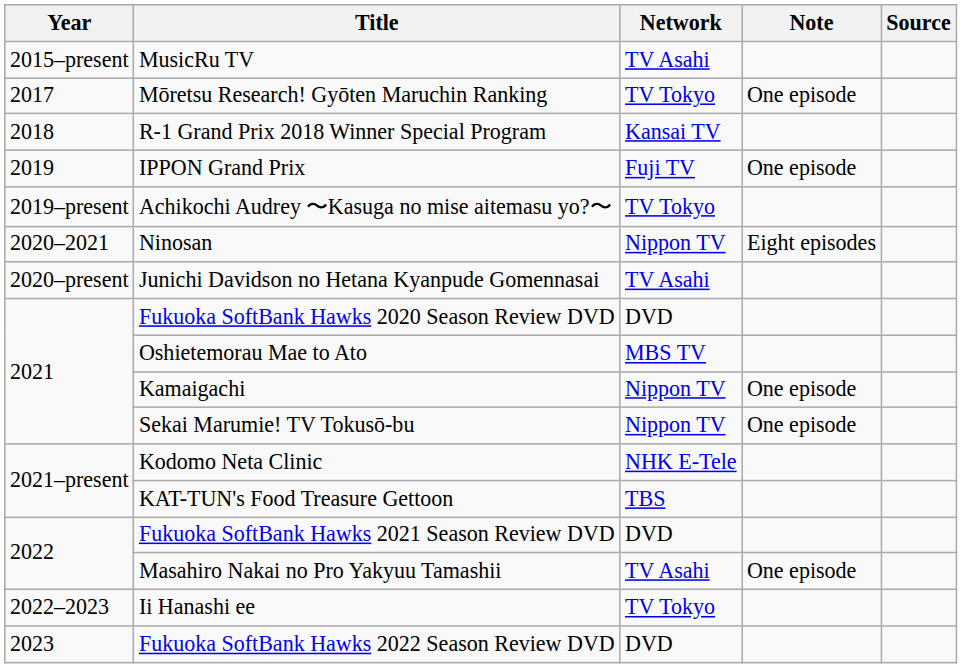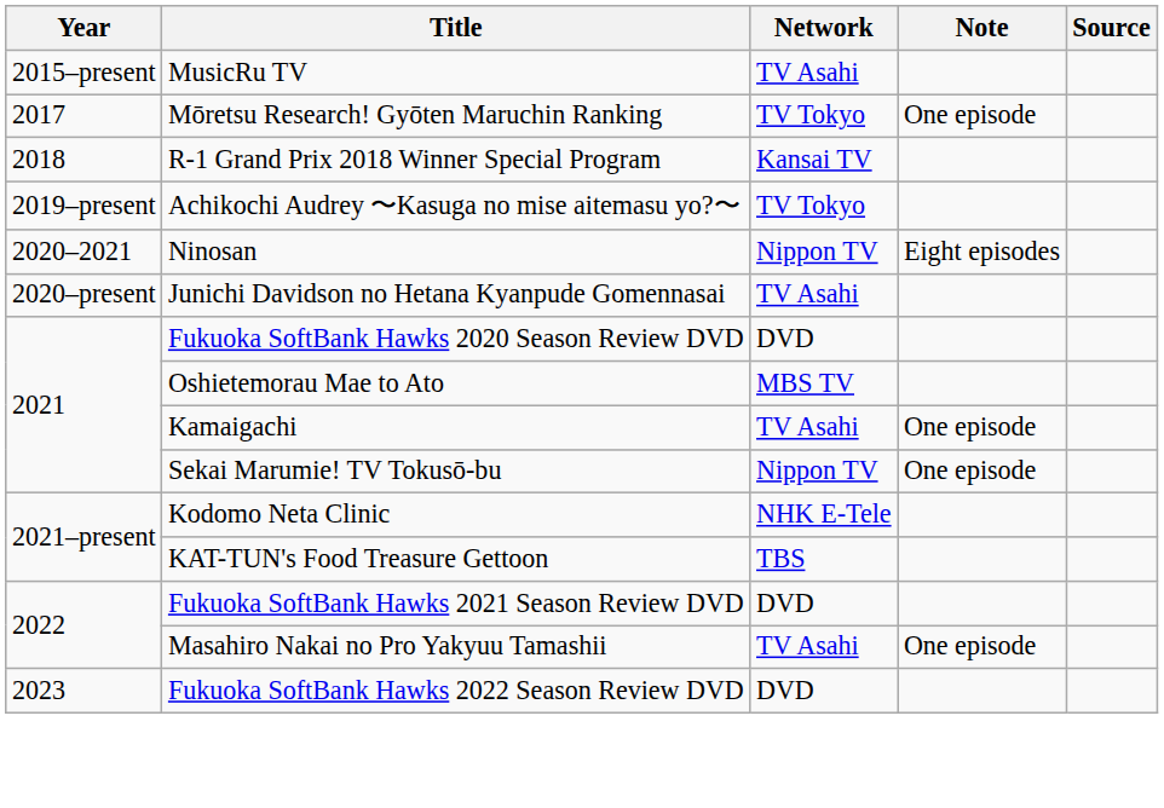- row: 2019 | IPPON Grand Prix | Fuji TV | One episode
Kamaigachi | Network: Nippon TV -> TV Asahi
- row: 2022–2023 | Ii Hanashi ee | TV Tokyo
